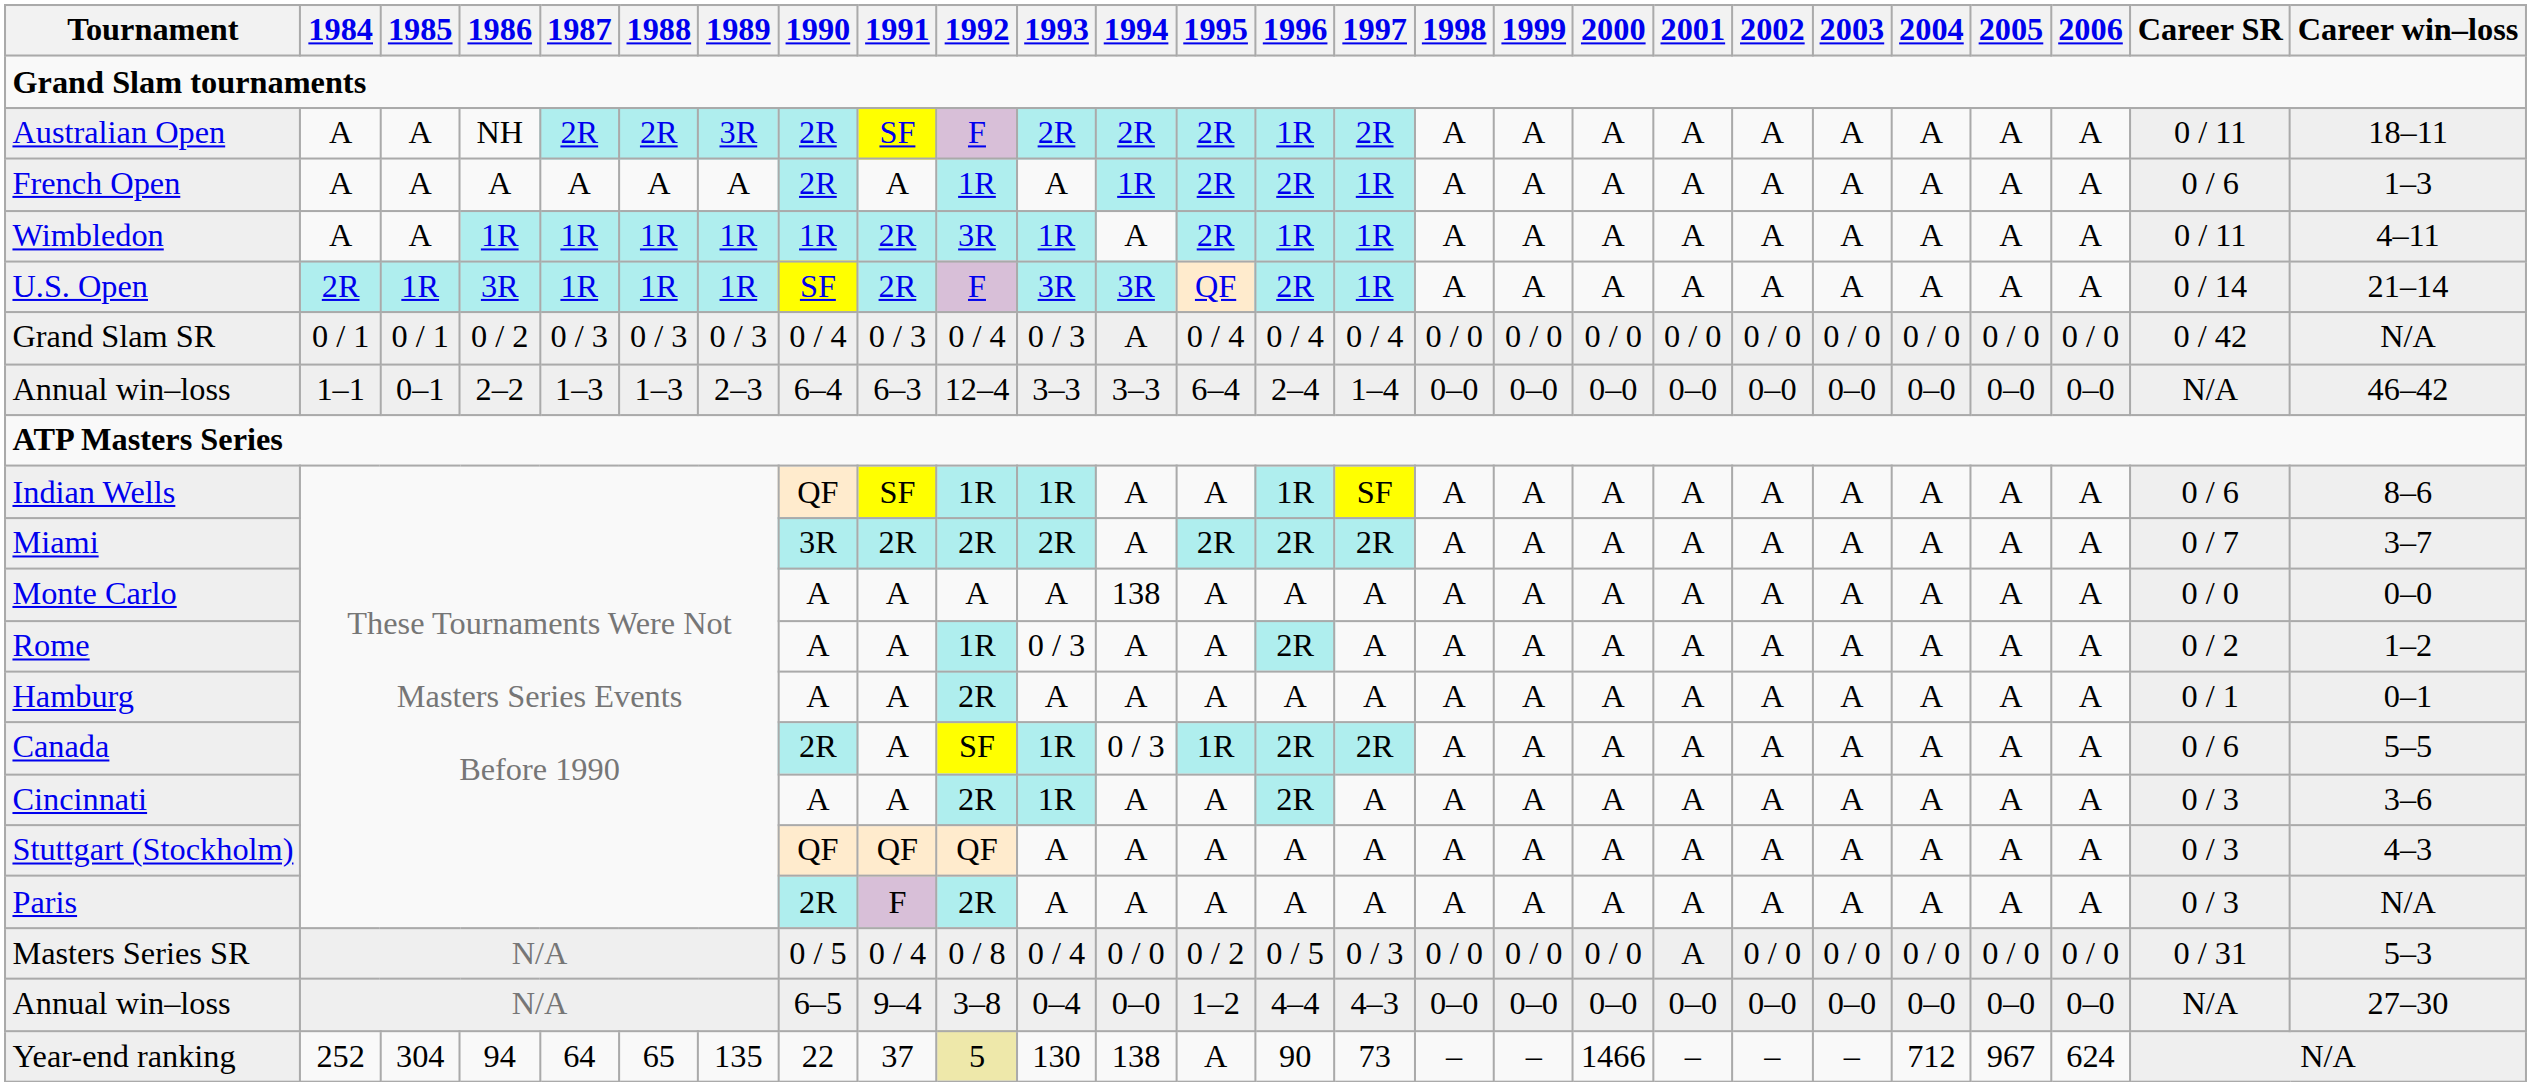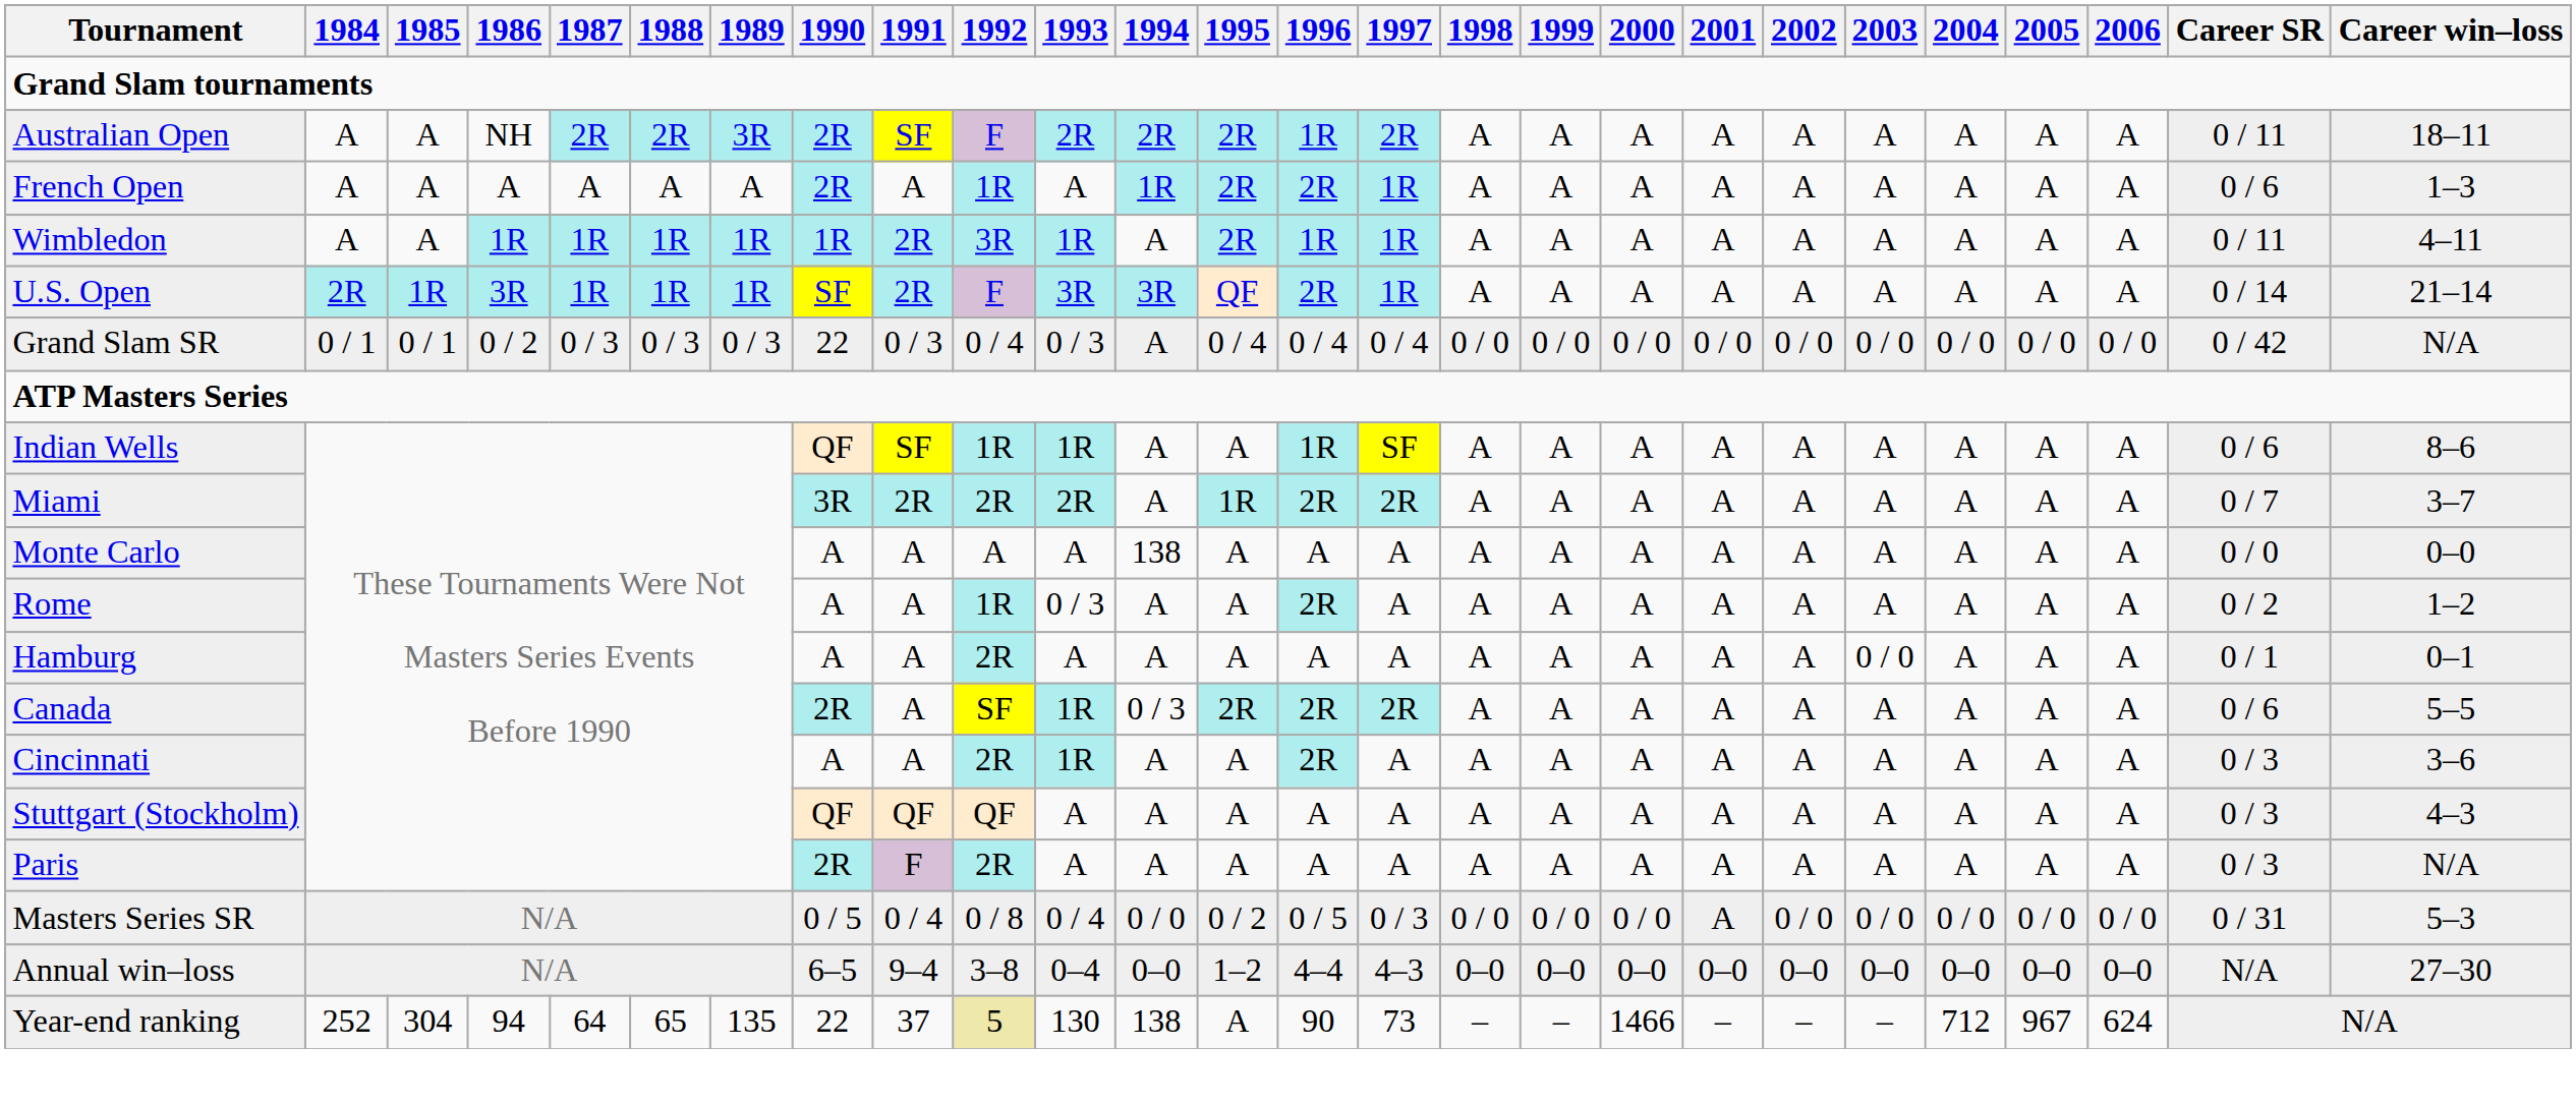Grand Slam SR | 1990: 0 / 4 -> 22
- row: Annual win–loss | 1–1 | 0–1 | 2–2 | 1–3 | 1–3 | 2–3 | 6–4 | 6–3 | 12–4 | 3–3 | 3–3 | 6–4 | 2–4 | 1–4 | 0–0 | 0–0 | 0–0 | 0–0 | 0–0 | 0–0 | 0–0 | 0–0 | 0–0 | N/A | 46–42
Miami | 1995: 2R -> 1R
Hamburg | 2003: A -> 0 / 0
Canada | 1995: 1R -> 2R
